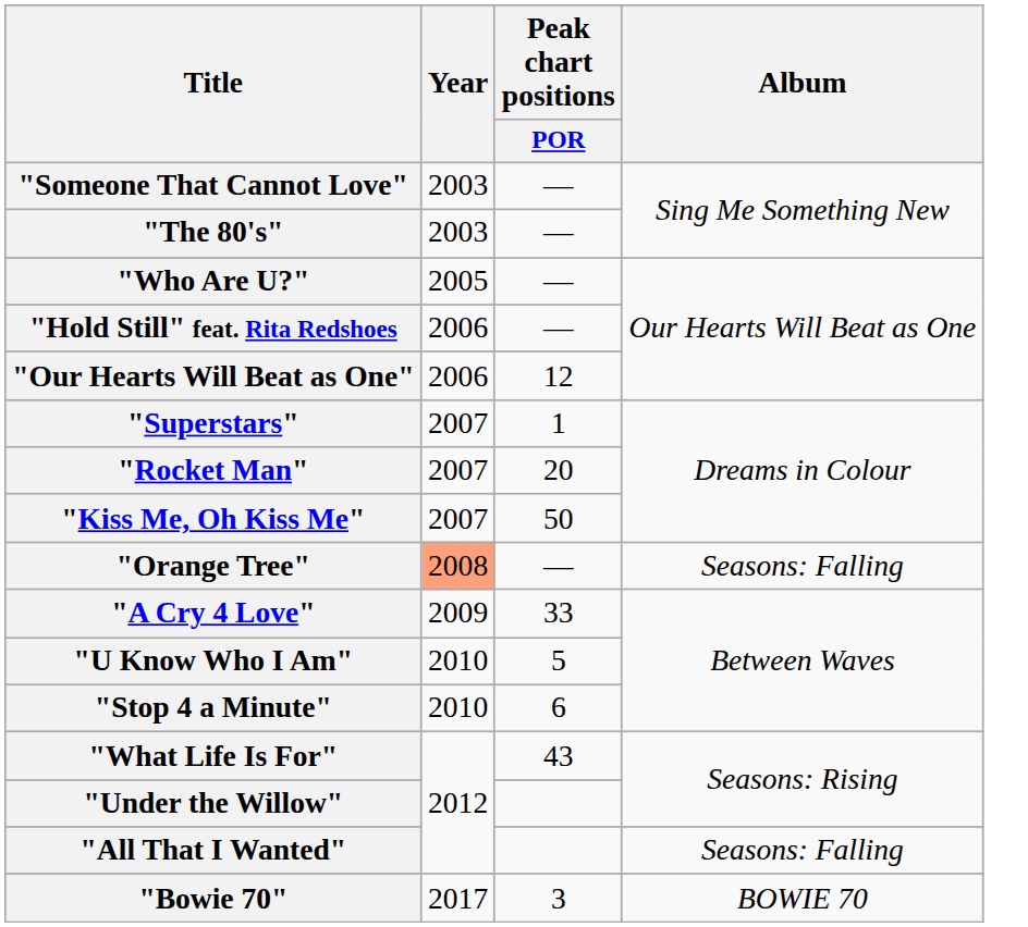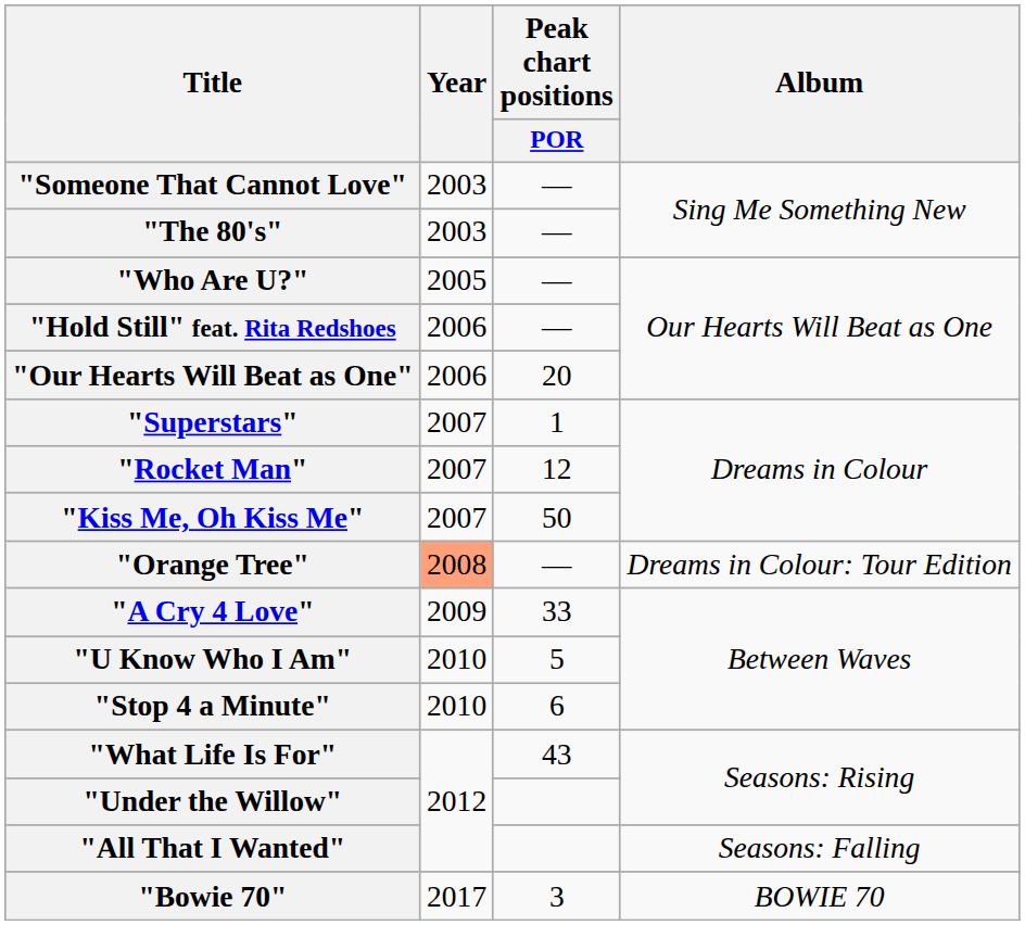"Our Hearts Will Beat as One" | Peak chart positions / POR: 12 -> 20
"Rocket Man" | Peak chart positions / POR: 20 -> 12
"Orange Tree" | Album: Seasons: Falling -> Dreams in Colour: Tour Edition
